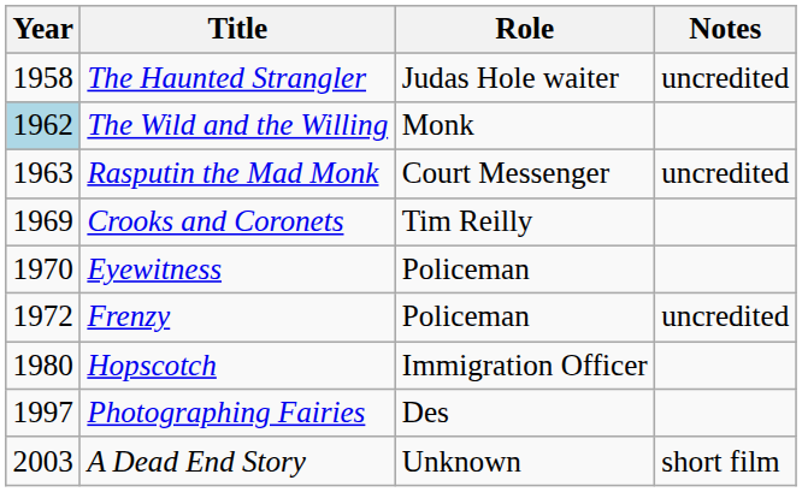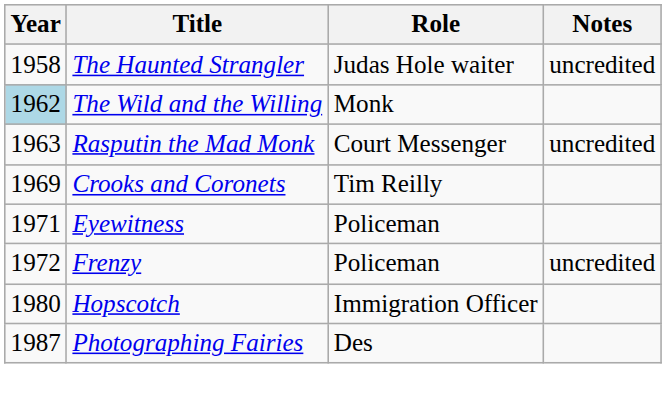Eyewitness | Year: 1970 -> 1971
Photographing Fairies | Year: 1997 -> 1987
- row: 2003 | A Dead End Story | Unknown | short film
